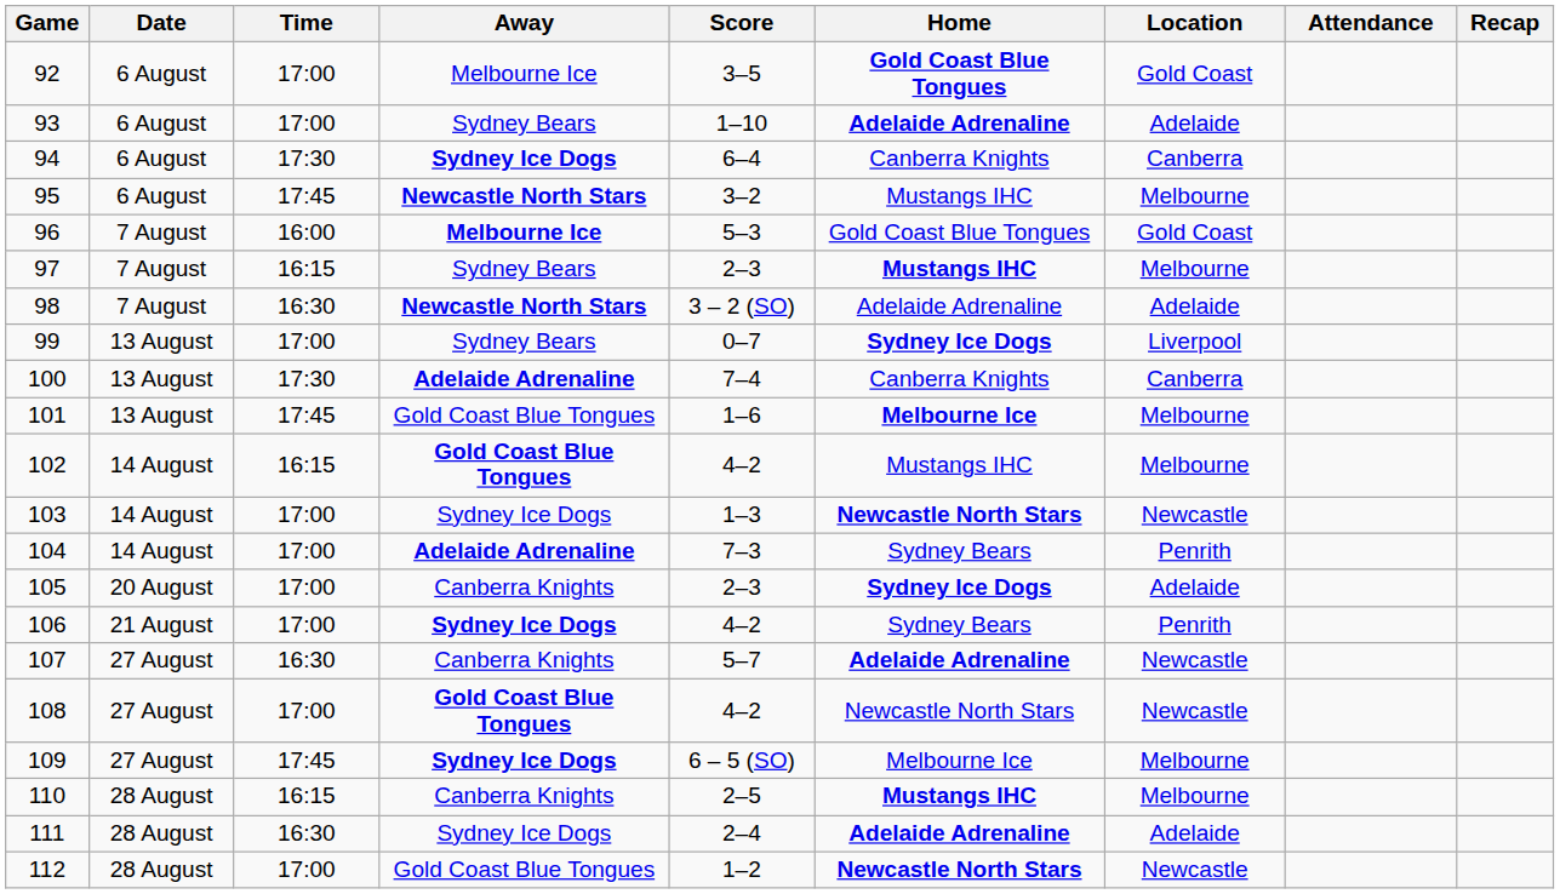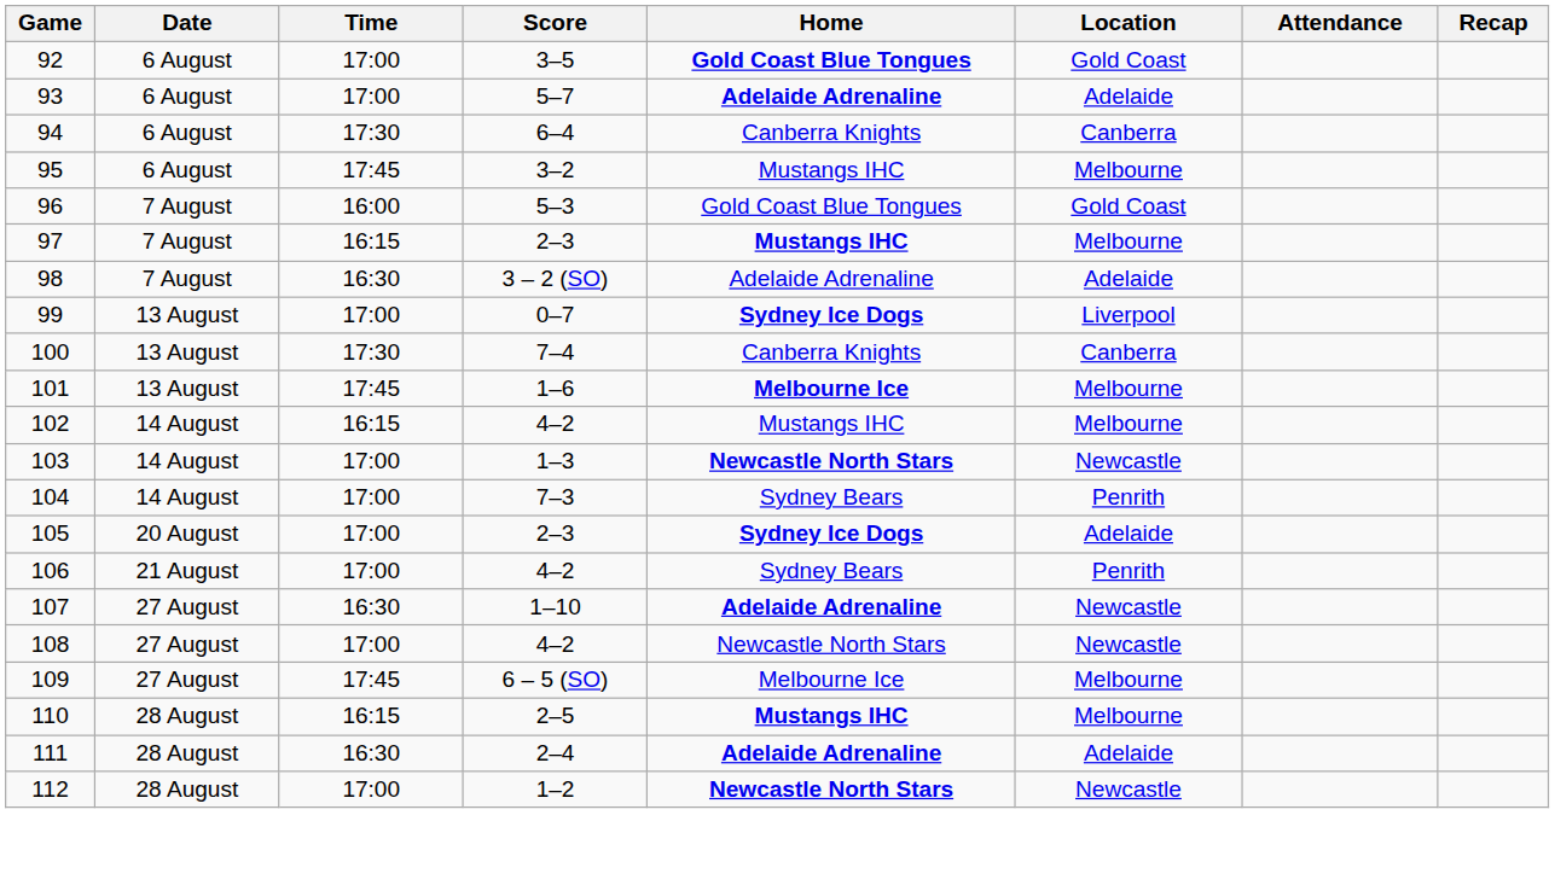- column: Away | Melbourne Ice | Sydney Bears | Sydney Ice Dogs | Newcastle North Stars | Melbourne Ice | Sydney Bears | Newcastle North Stars | Sydney Bears | Adelaide Adrenaline | Gold Coast Blue Tongues | Gold Coast Blue Tongues | Sydney Ice Dogs | Adelaide Adrenaline | Canberra Knights | Sydney Ice Dogs | Canberra Knights | Gold Coast Blue Tongues | Sydney Ice Dogs | Canberra Knights | Sydney Ice Dogs | Gold Coast Blue Tongues
93 | Score: 1–10 -> 5–7
107 | Score: 5–7 -> 1–10
